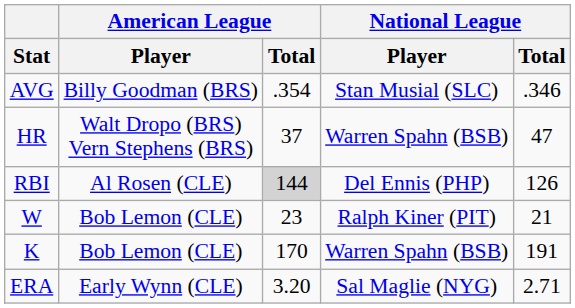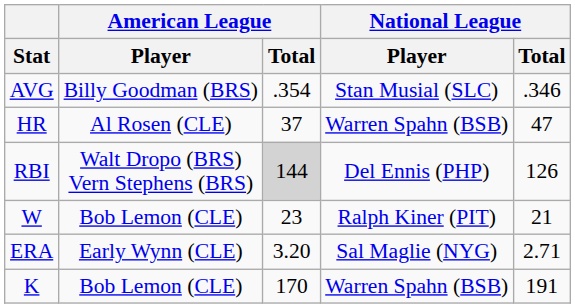HR | American League / Player: Walt Dropo (BRS) Vern Stephens (BRS) -> Al Rosen (CLE)
RBI | American League / Player: Al Rosen (CLE) -> Walt Dropo (BRS) Vern Stephens (BRS)
rows swapped: ERA <-> K
